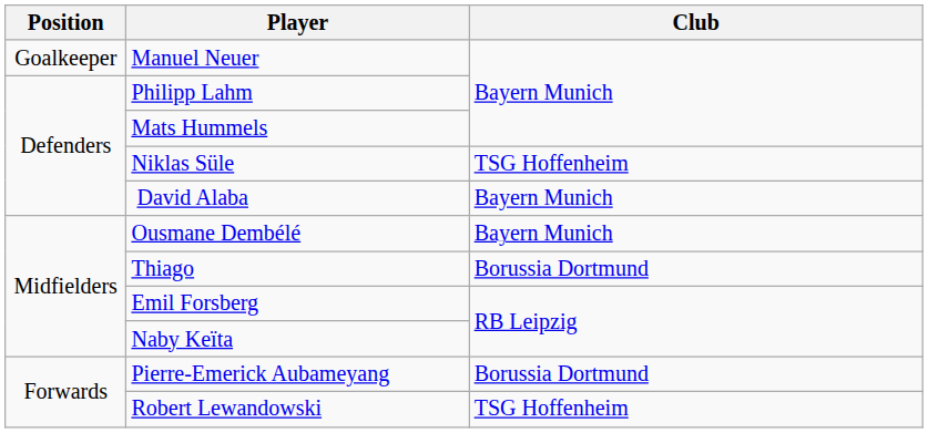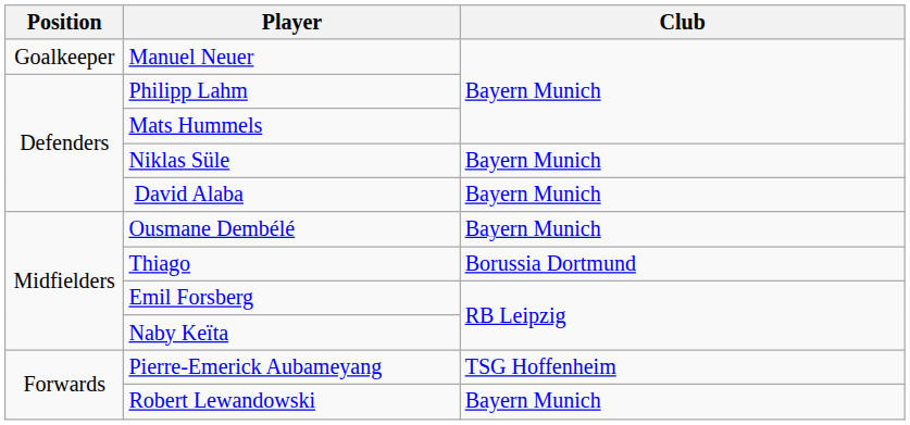Niklas Süle | Club: TSG Hoffenheim -> Bayern Munich
Pierre-Emerick Aubameyang | Club: Borussia Dortmund -> TSG Hoffenheim
Robert Lewandowski | Club: TSG Hoffenheim -> Bayern Munich
